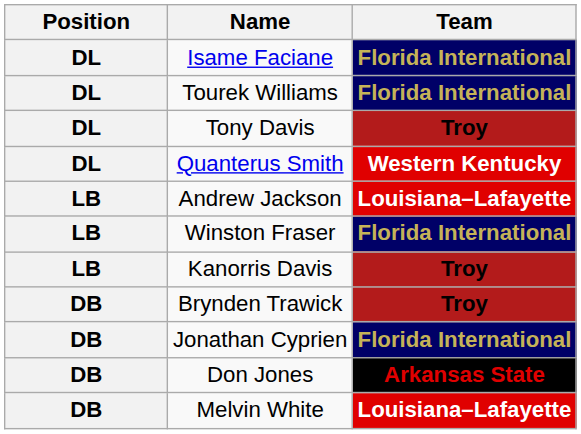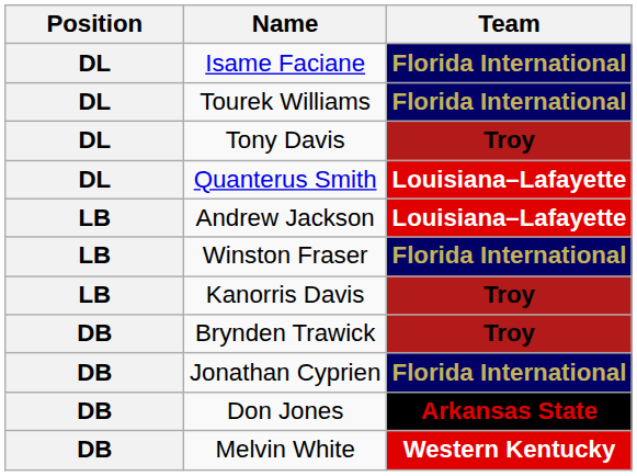Quanterus Smith | Team: Western Kentucky -> Louisiana–Lafayette
Melvin White | Team: Louisiana–Lafayette -> Western Kentucky
